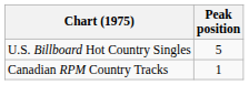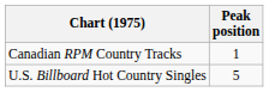rows swapped: U.S. Billboard Hot Country Singles <-> Canadian RPM Country Tracks
